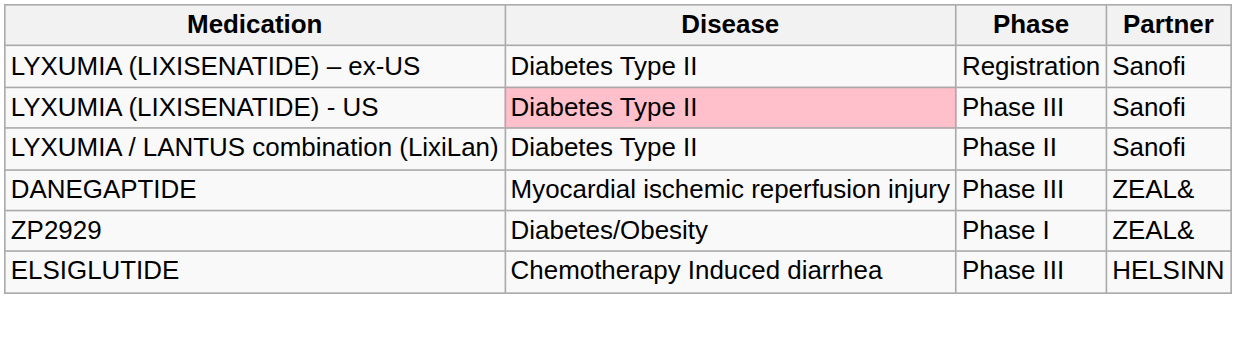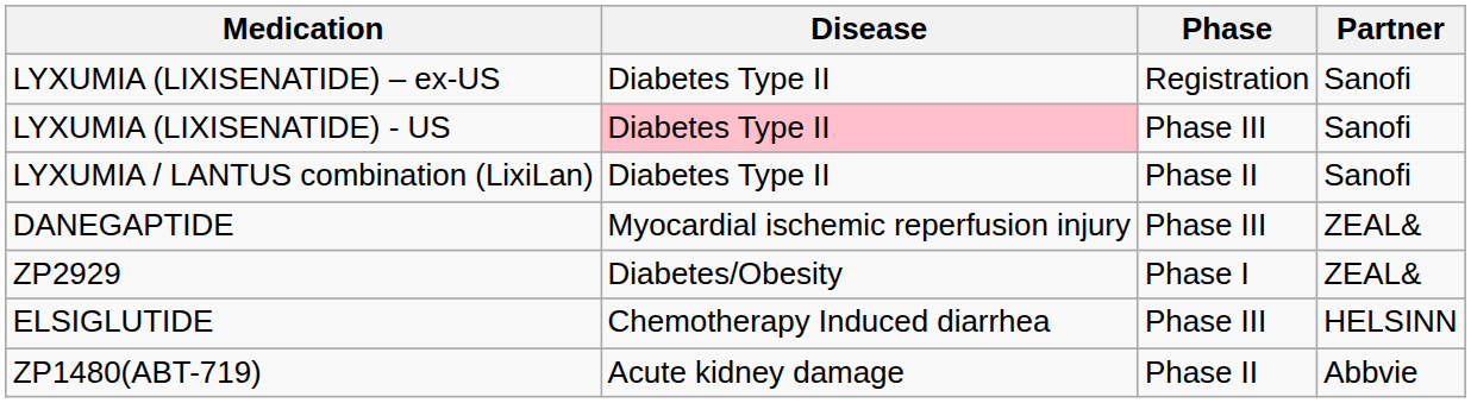+ row: ZP1480(ABT-719) | Acute kidney damage | Phase II | Abbvie
